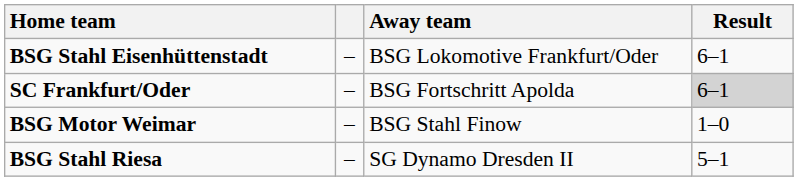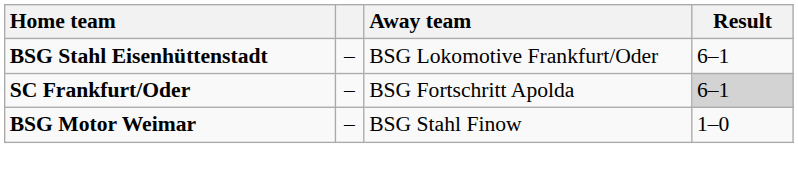- row: BSG Stahl Riesa | – | SG Dynamo Dresden II | 5–1
